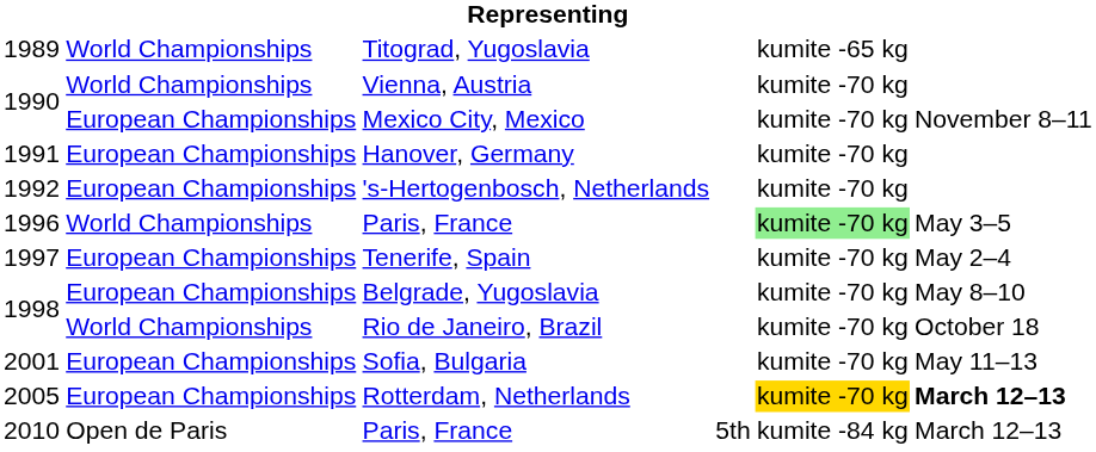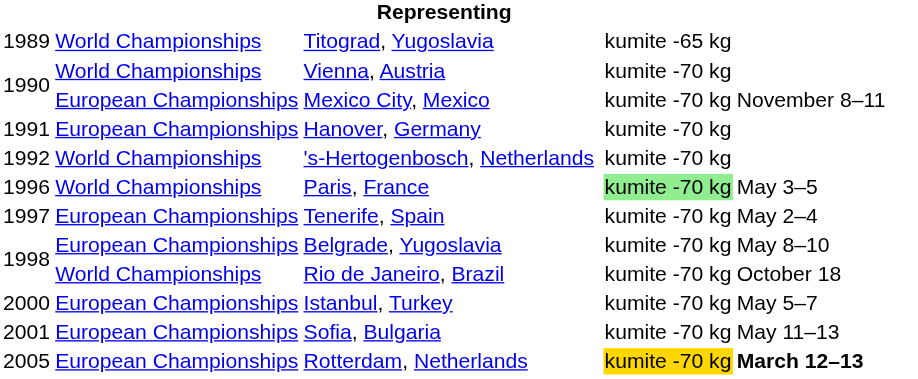's-Hertogenbosch, Netherlands | column 2: European Championships -> World Championships
+ row: 2000 | European Championships | Istanbul, Turkey | kumite -70 kg | May 5–7
- row: 2010 | Open de Paris | Paris, France | 5th | kumite -84 kg | March 12–13
